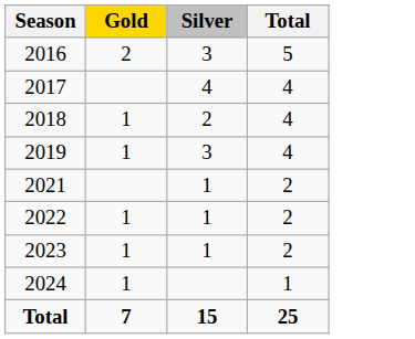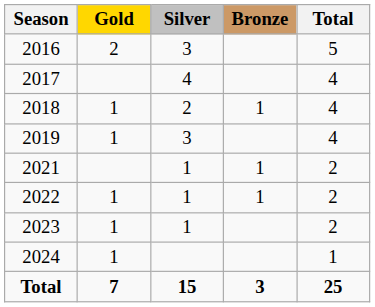+ column: Bronze | 1 | 1 | 1 | 3
